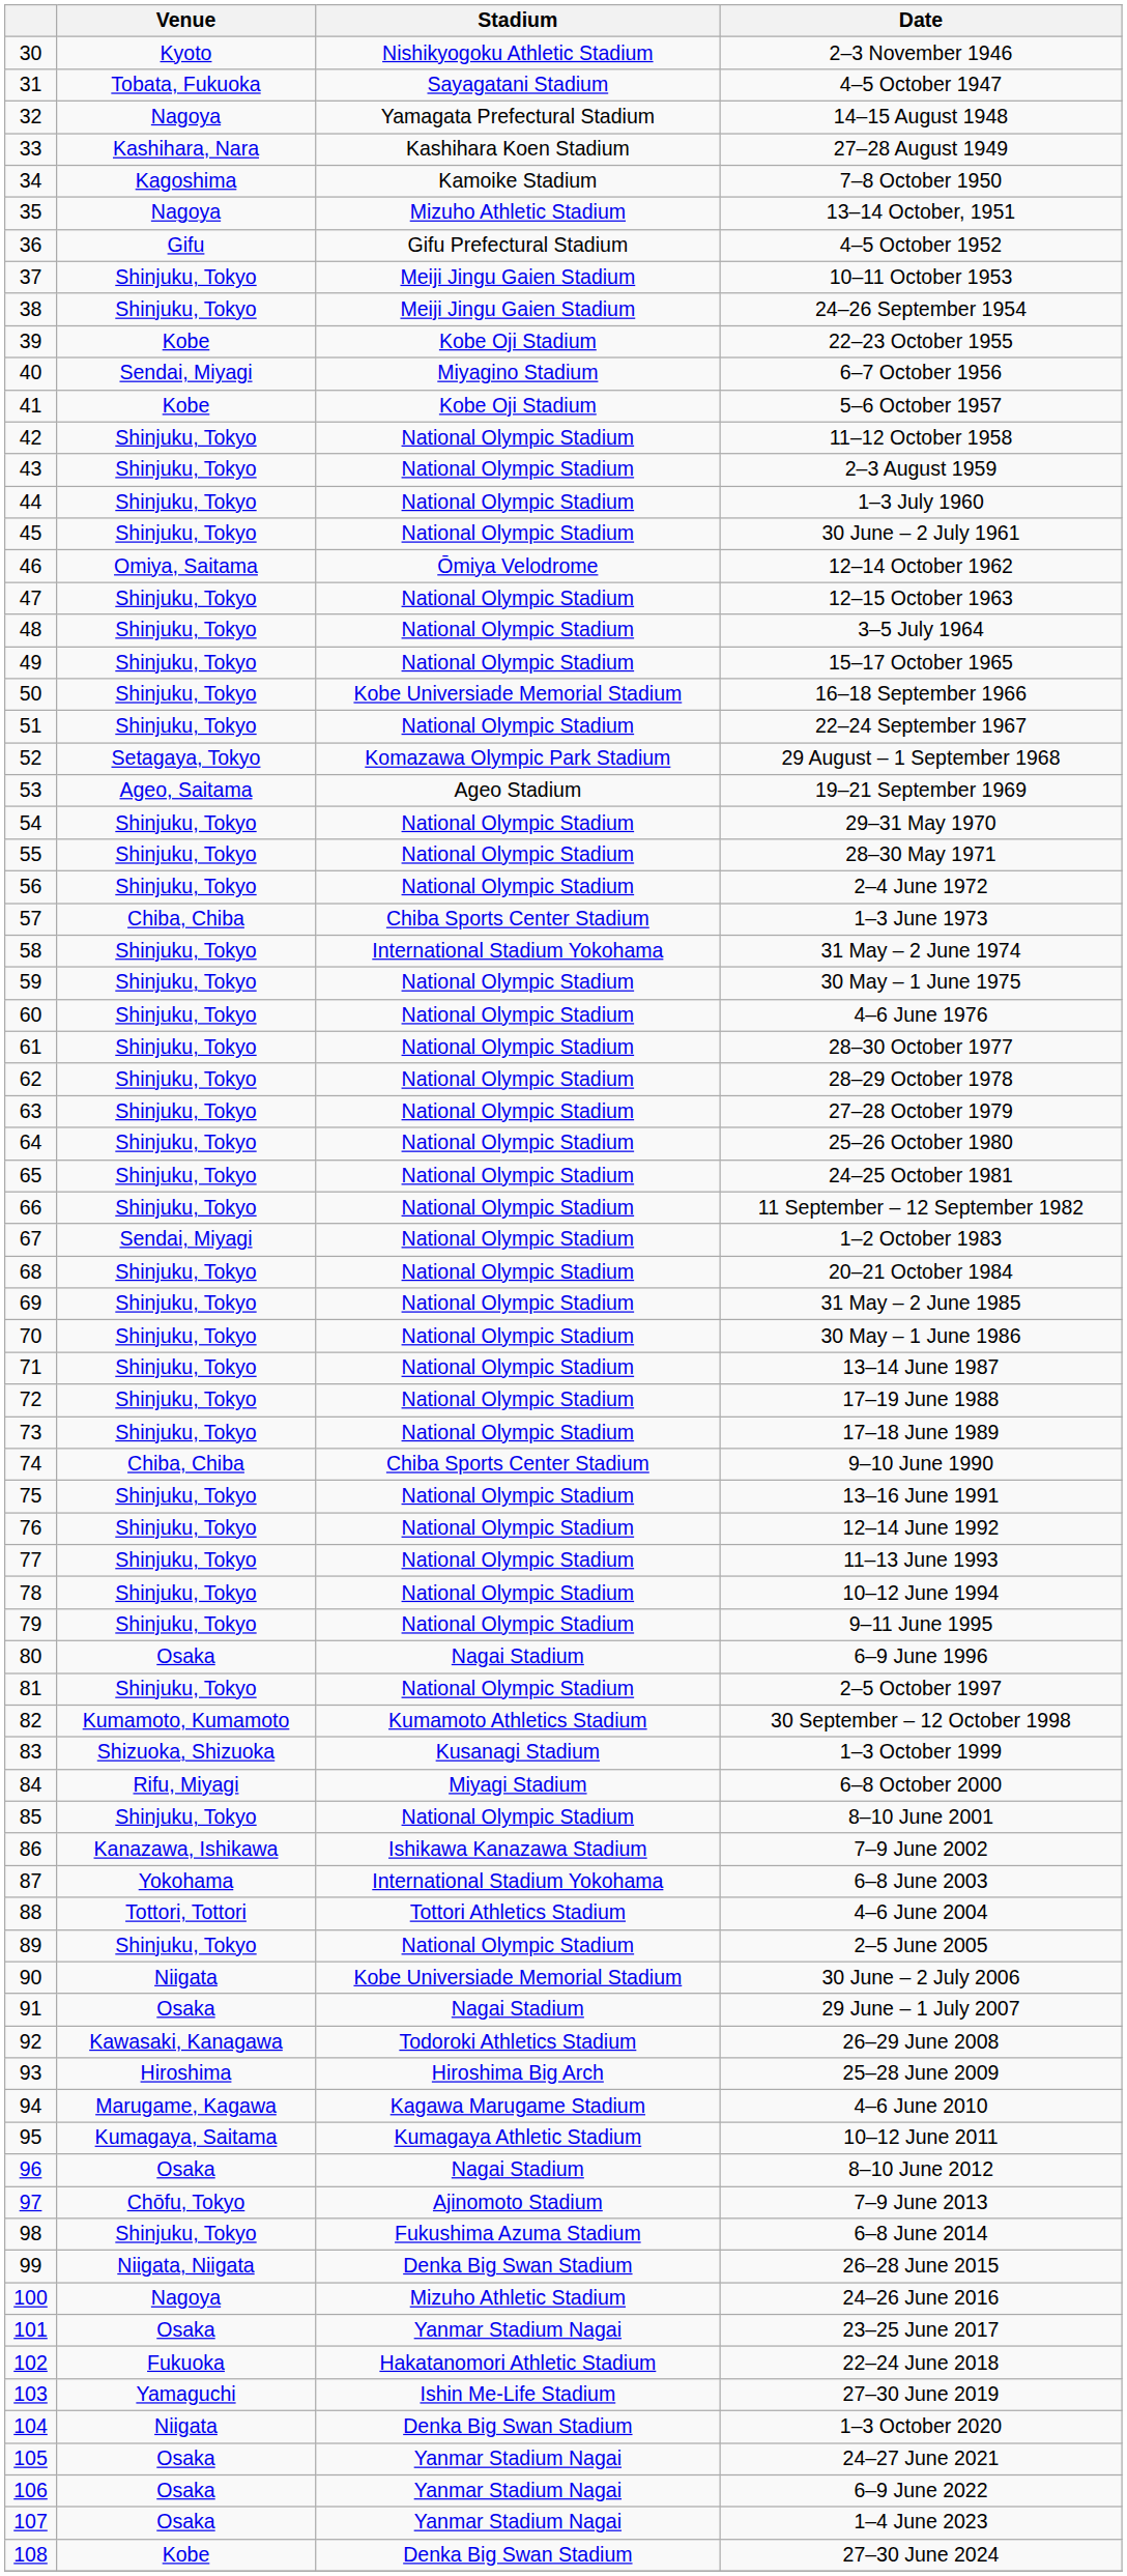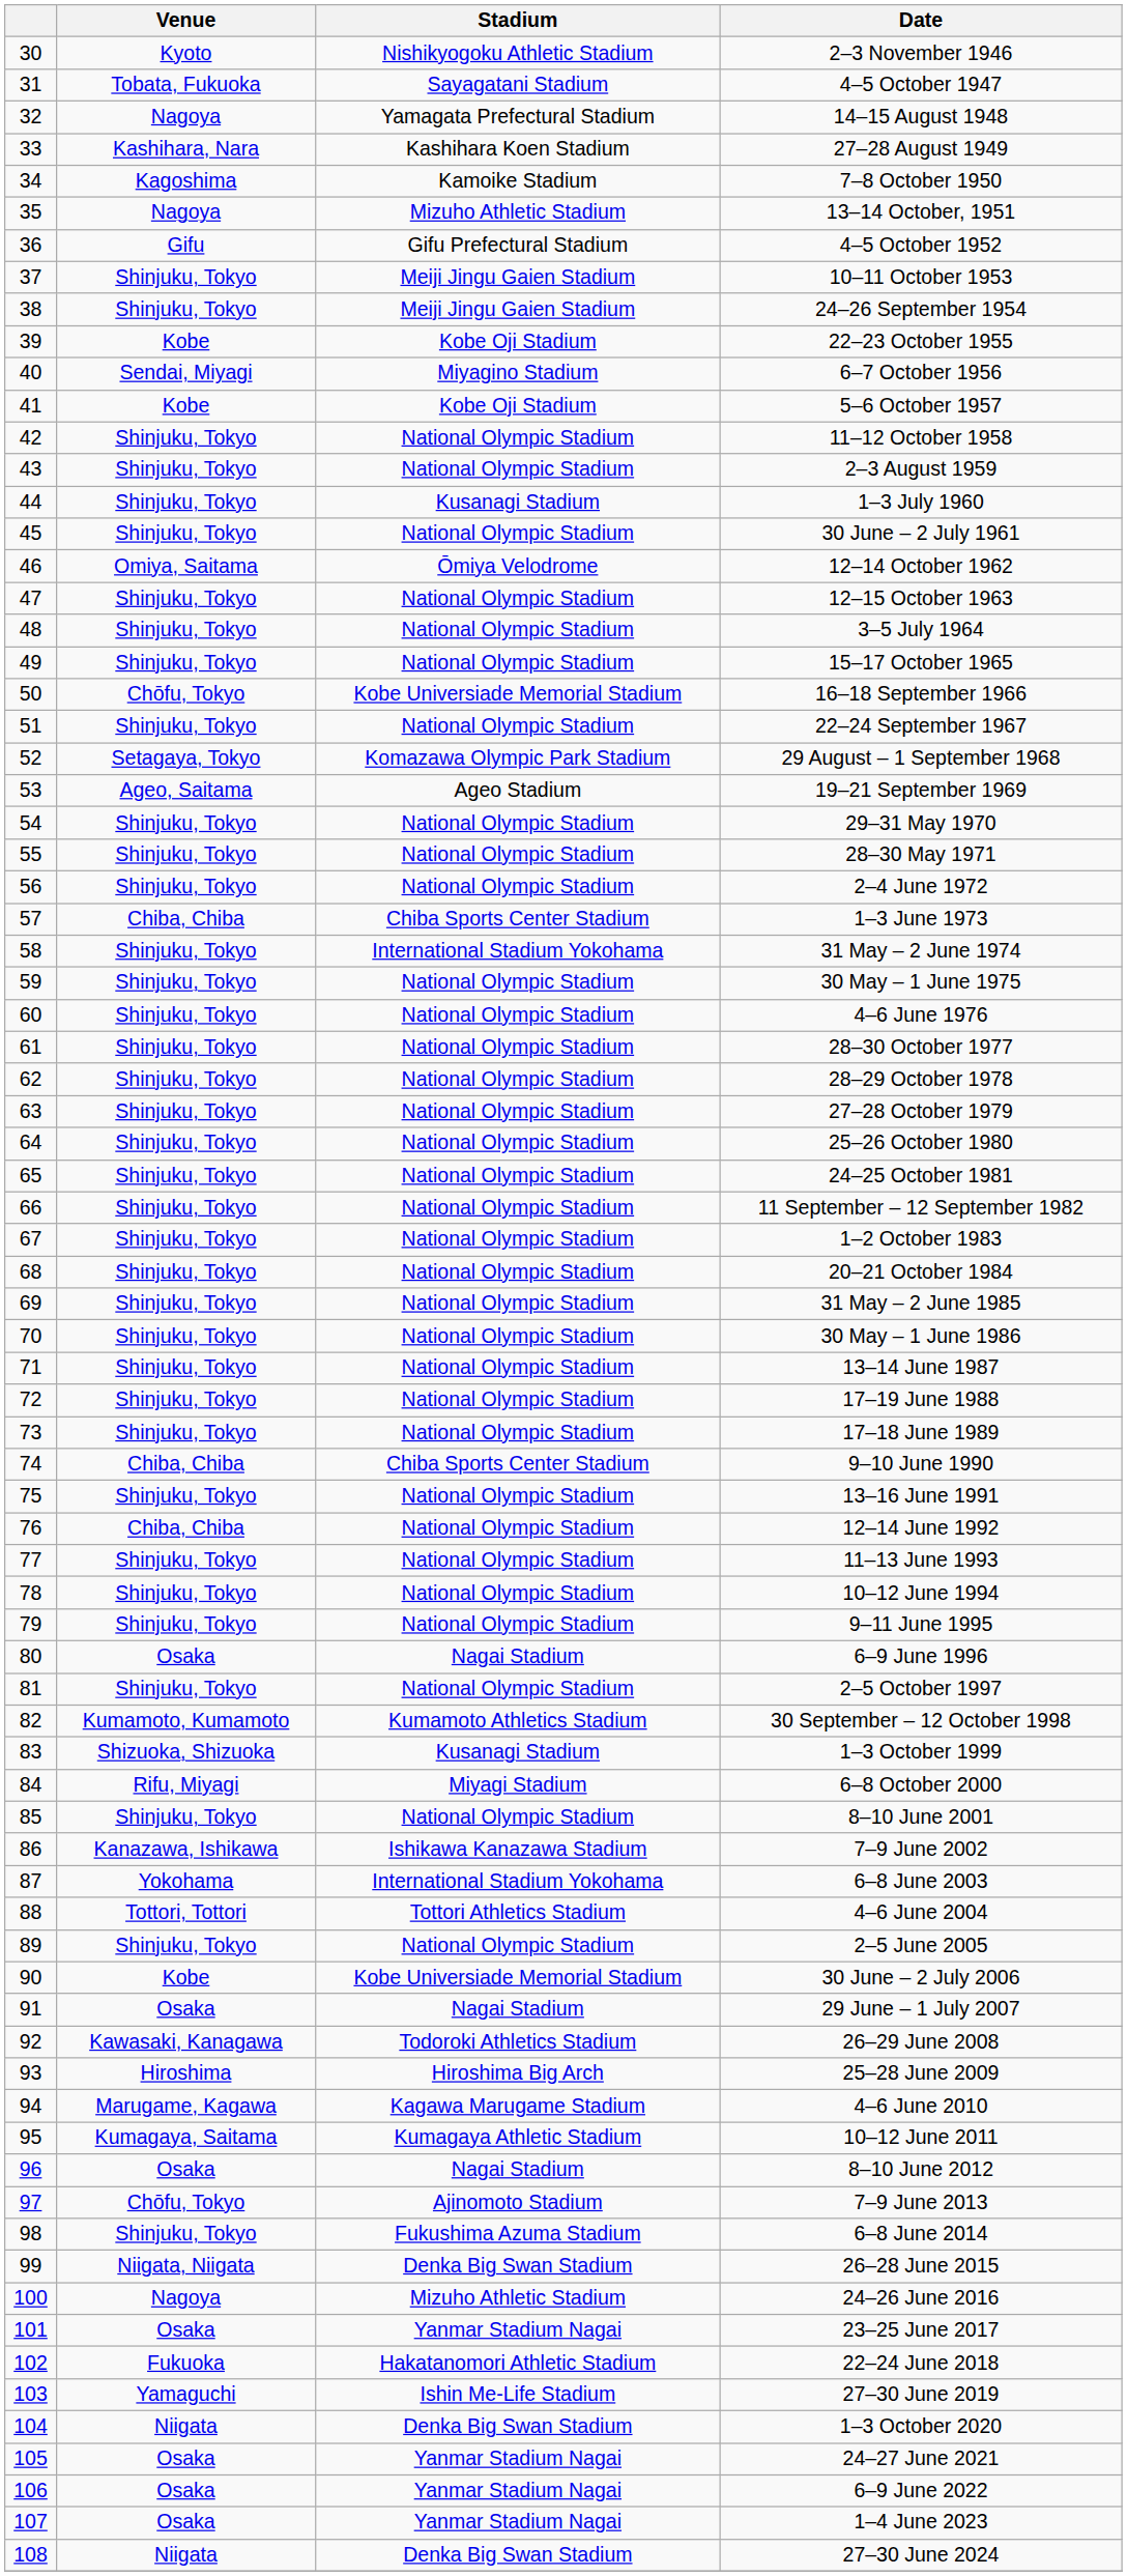1–3 July 1960 | Stadium: National Olympic Stadium -> Kusanagi Stadium
16–18 September 1966 | Venue: Shinjuku, Tokyo -> Chōfu, Tokyo
1–2 October 1983 | Venue: Sendai, Miyagi -> Shinjuku, Tokyo
12–14 June 1992 | Venue: Shinjuku, Tokyo -> Chiba, Chiba
30 June – 2 July 2006 | Venue: Niigata -> Kobe
27–30 June 2024 | Venue: Kobe -> Niigata
